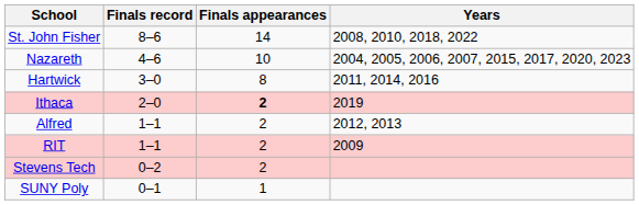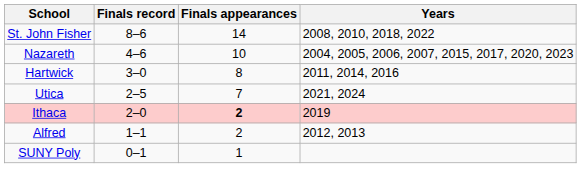+ row: Utica | 2–5 | 7 | 2021, 2024
- row: RIT | 1–1 | 2 | 2009
- row: Stevens Tech | 0–2 | 2
